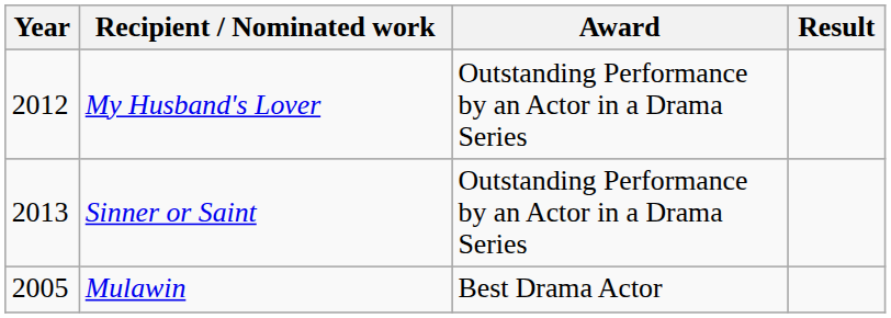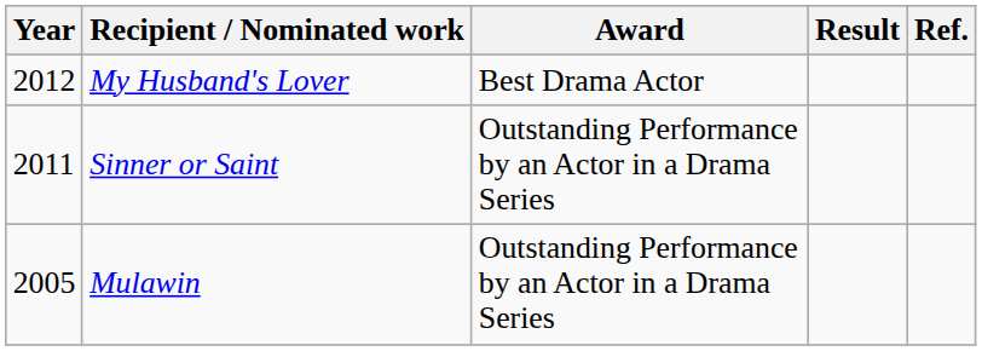+ column: Ref.
My Husband's Lover | Award: Outstanding Performance by an Actor in a Drama Series -> Best Drama Actor
Sinner or Saint | Year: 2013 -> 2011
Mulawin | Award: Best Drama Actor -> Outstanding Performance by an Actor in a Drama Series
